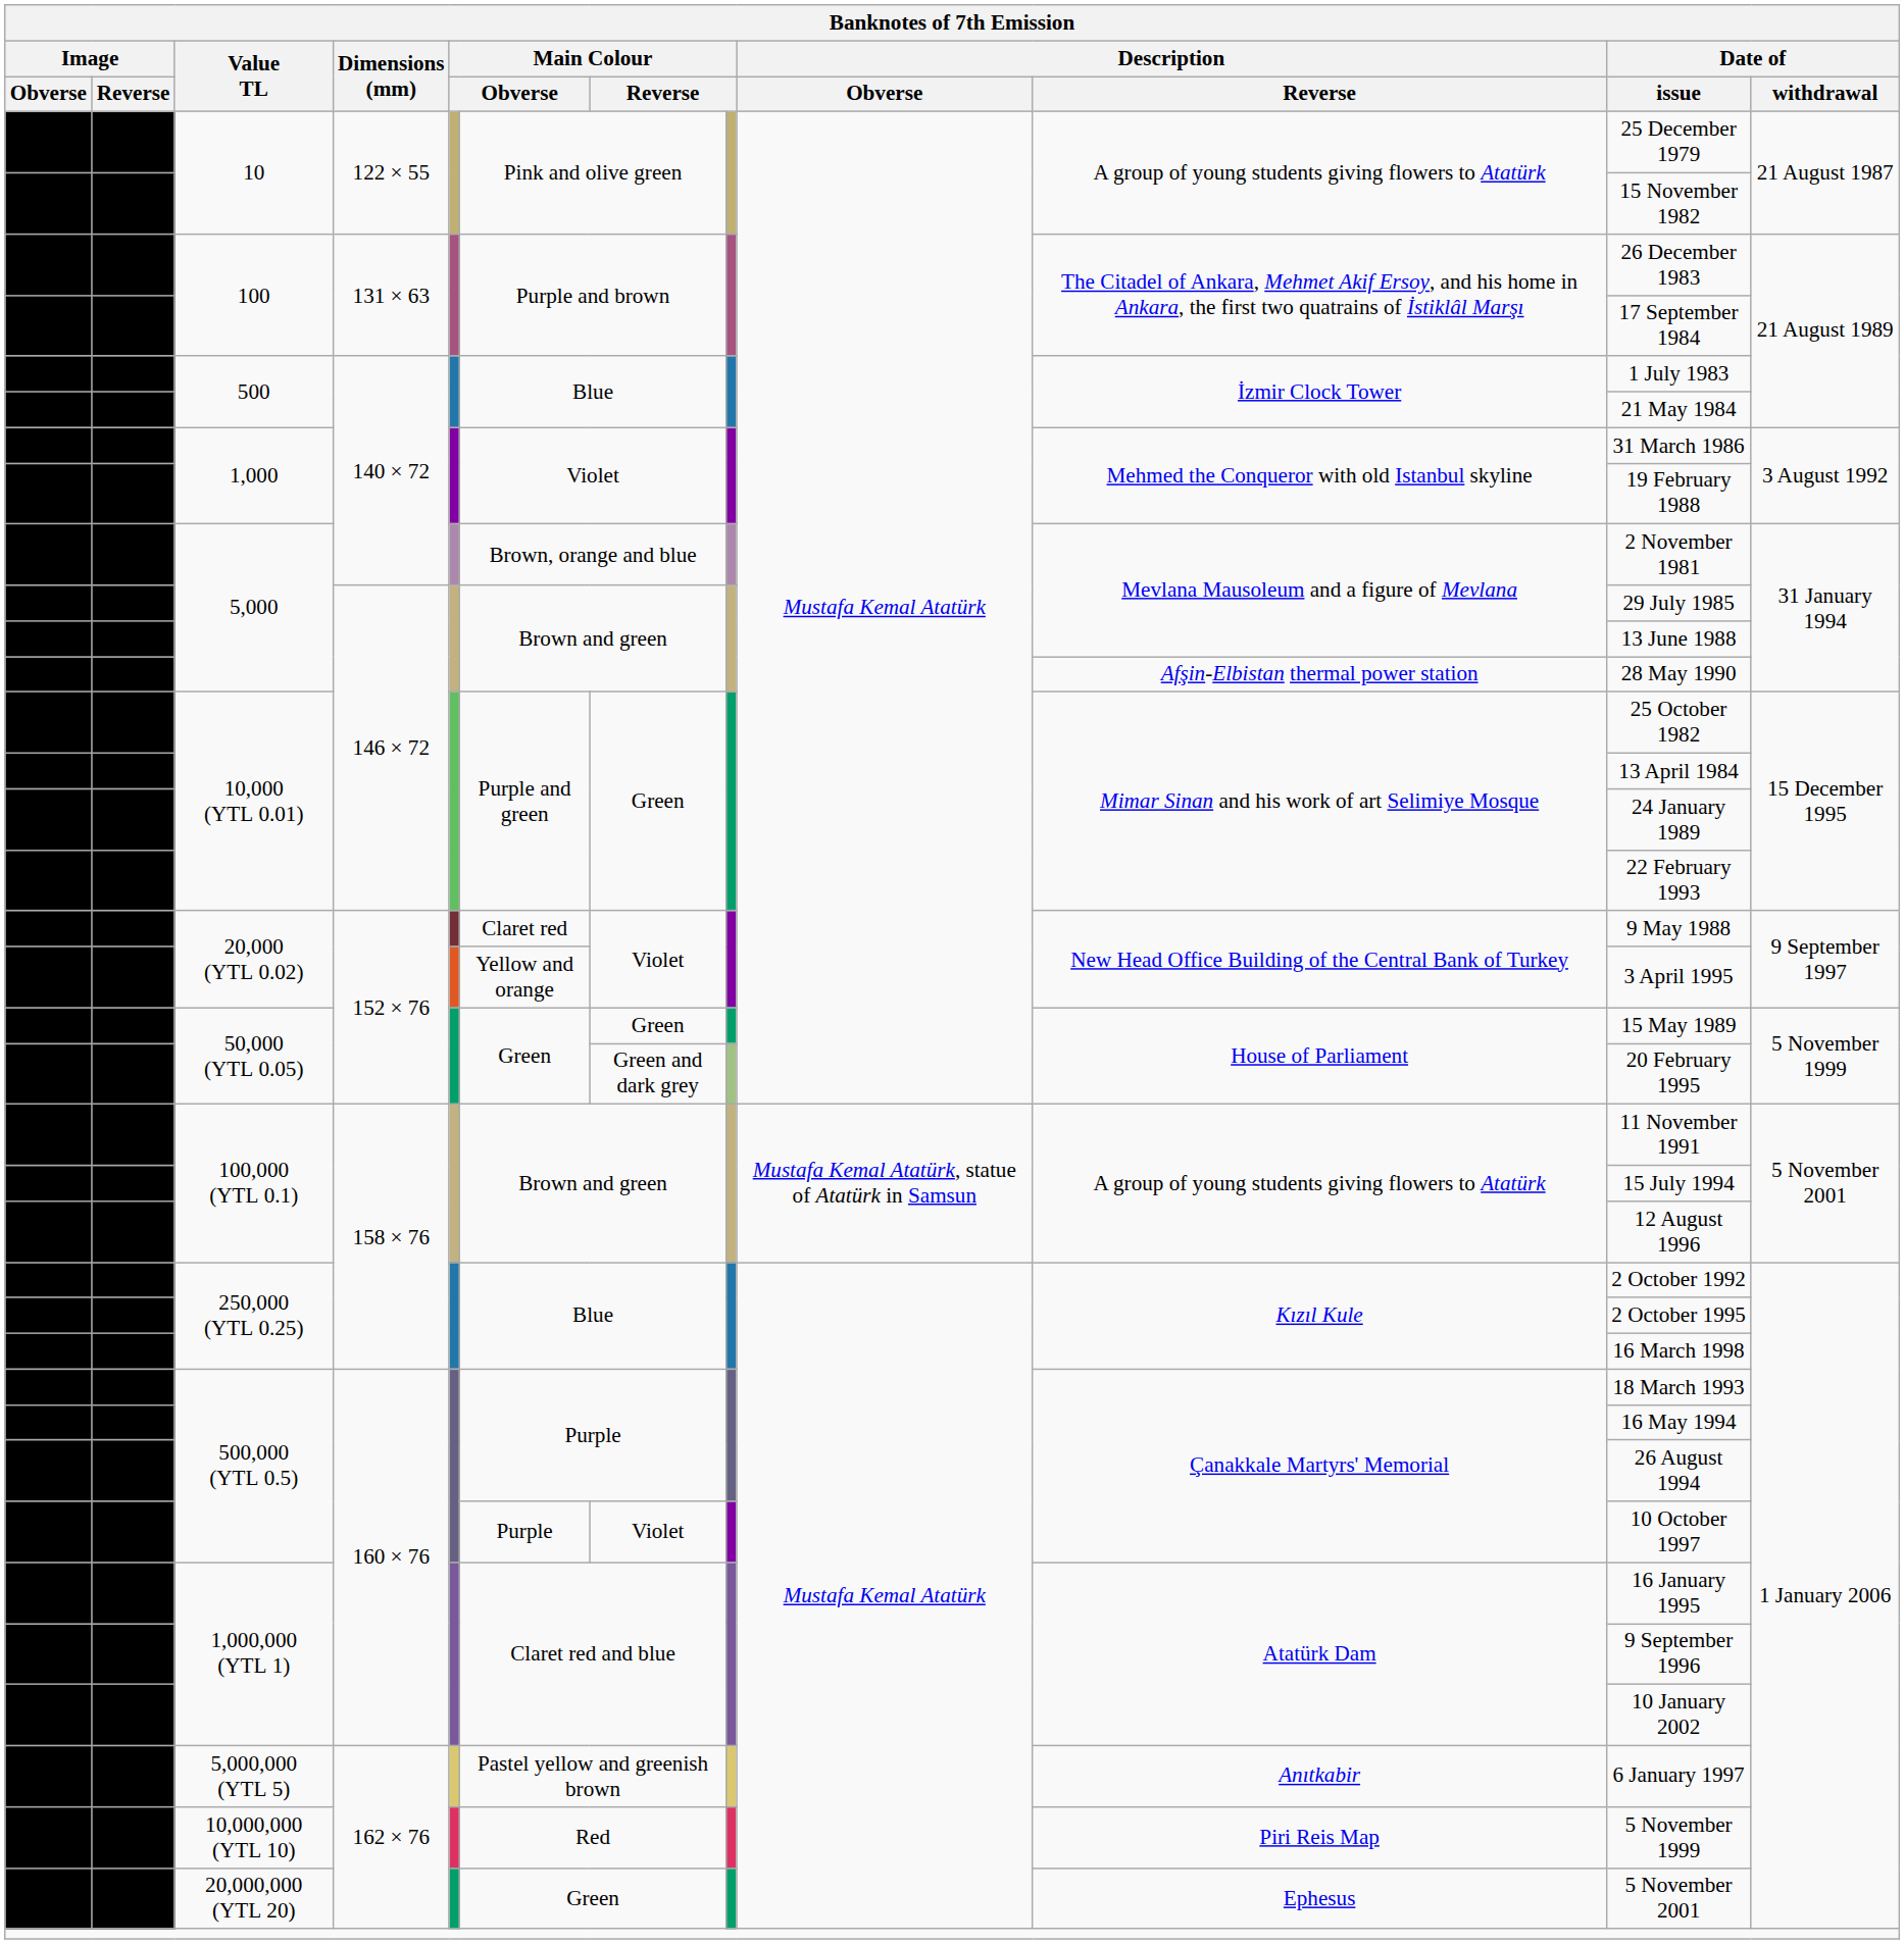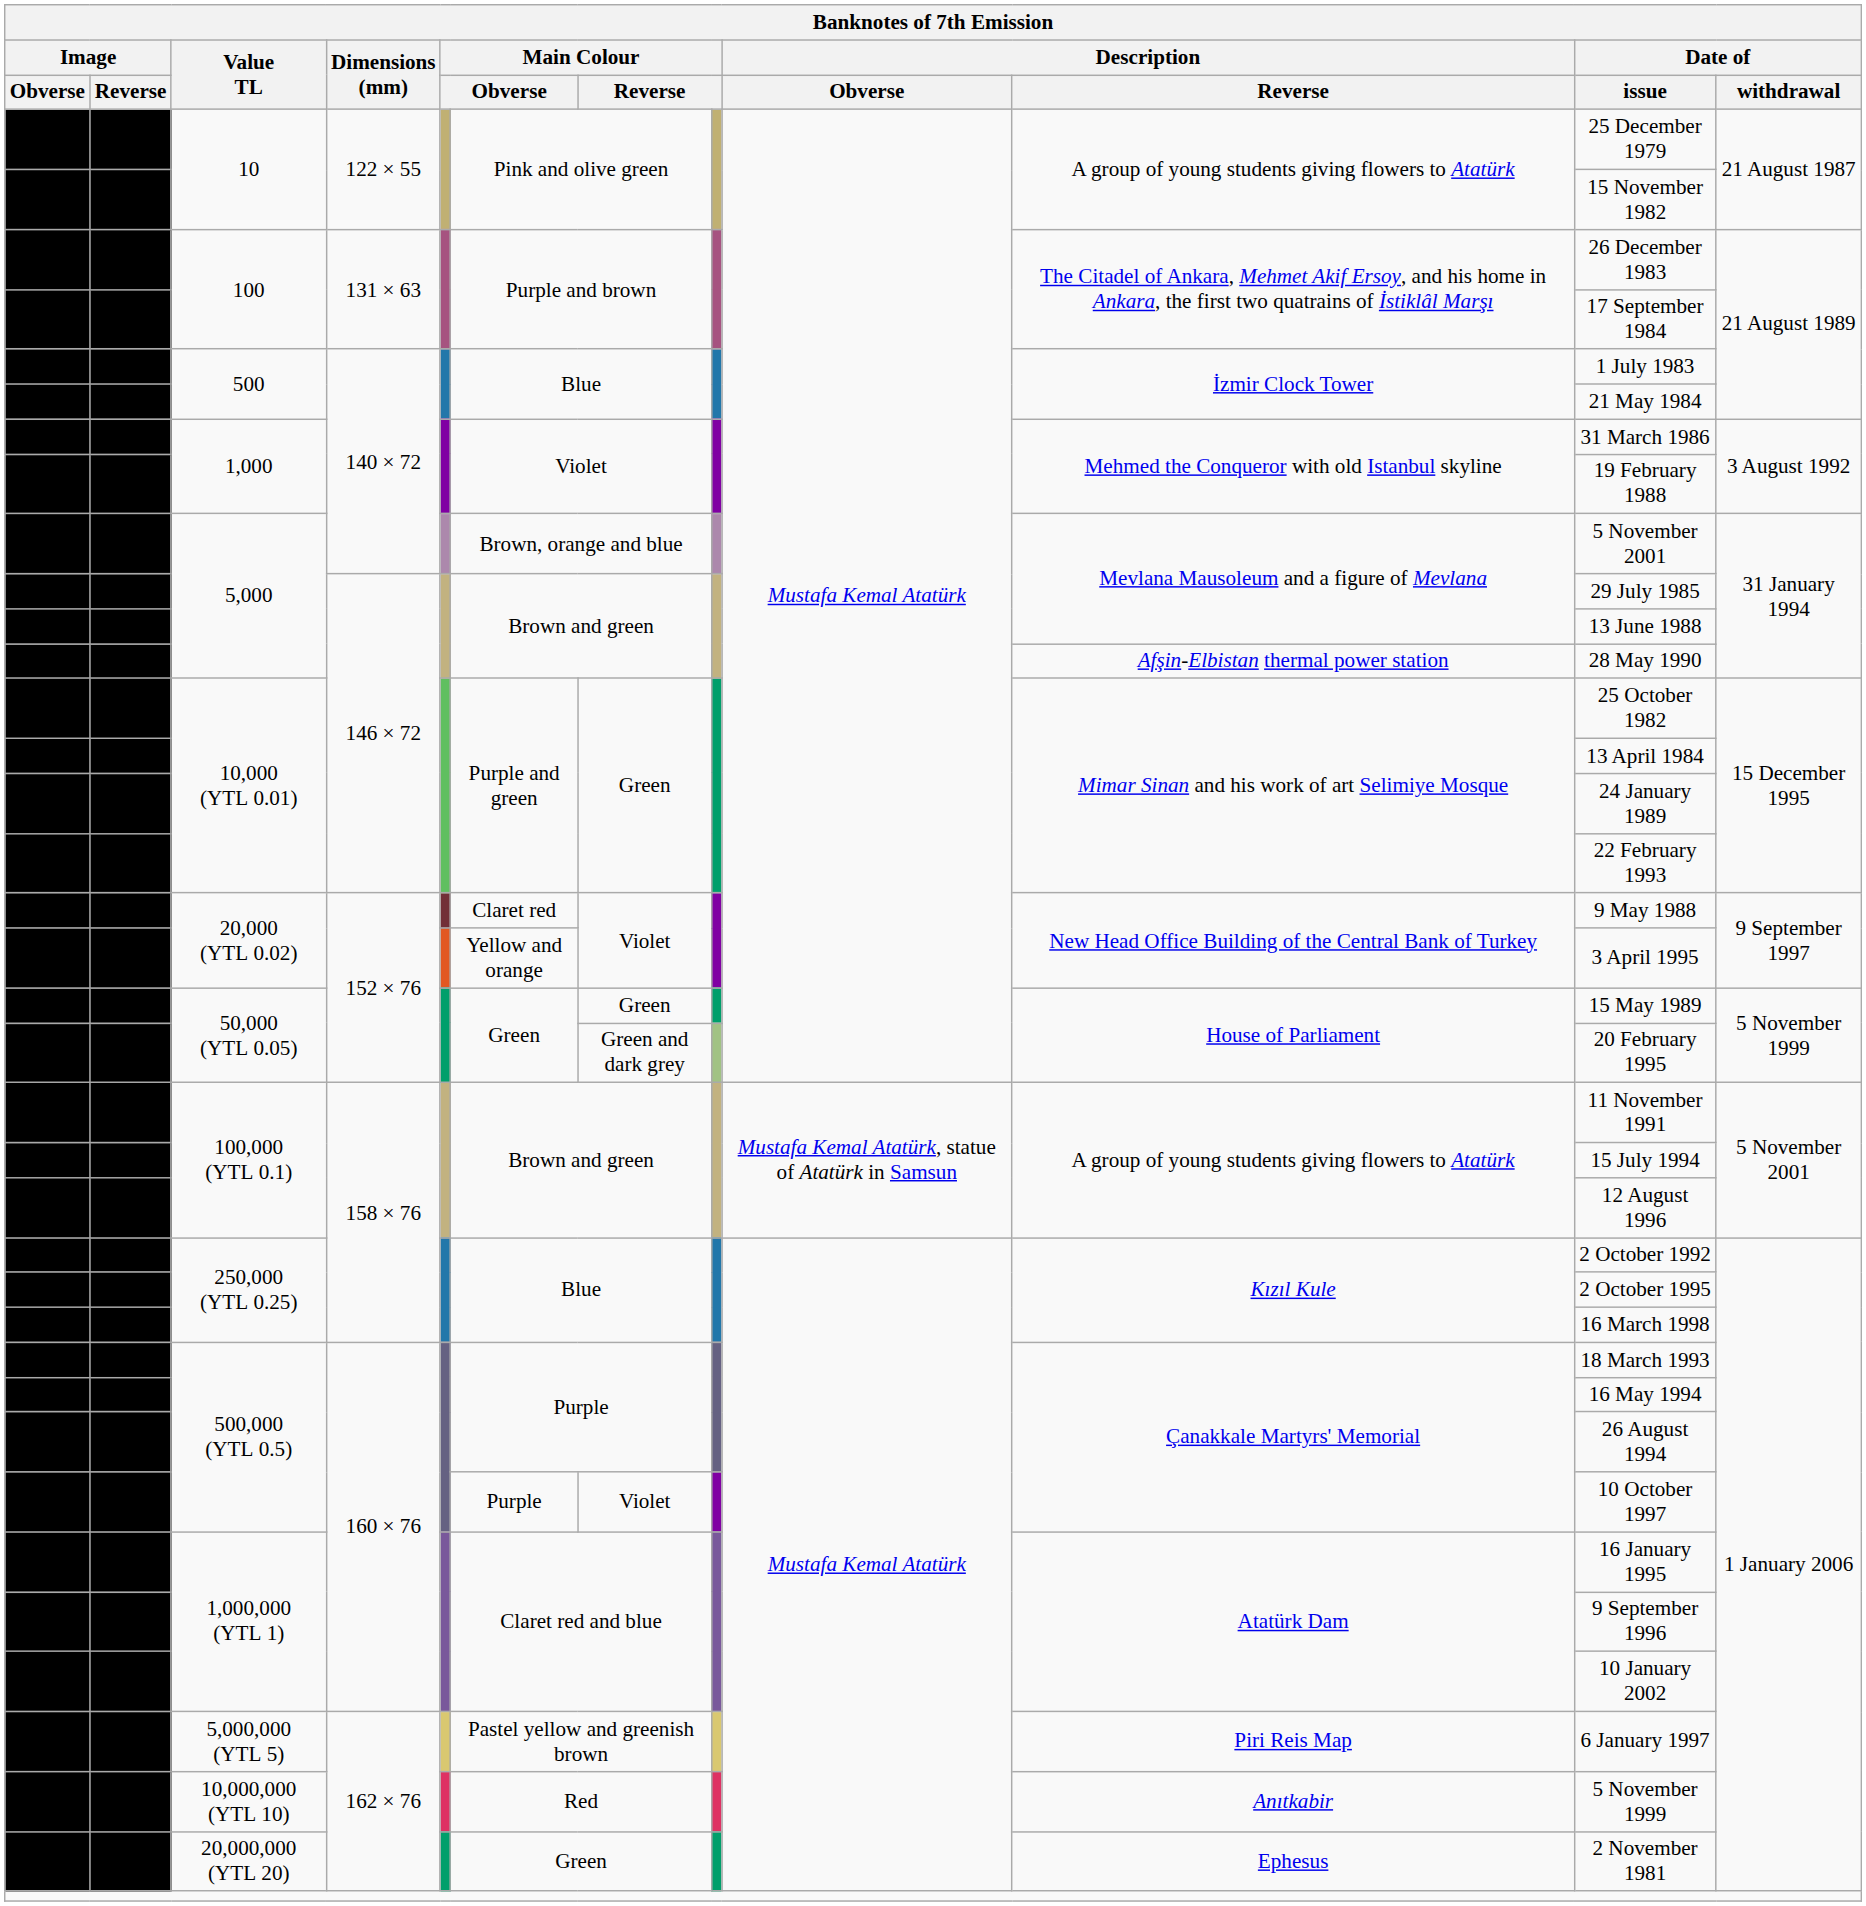5,000 / 140 × 72 | Date of / issue: 2 November 1981 -> 5 November 2001
5,000,000 (YTL 5) | Description / Reverse: Anıtkabir -> Piri Reis Map
10,000,000 (YTL 10) | Description / Reverse: Piri Reis Map -> Anıtkabir
20,000,000 (YTL 20) | Date of / issue: 5 November 2001 -> 2 November 1981
